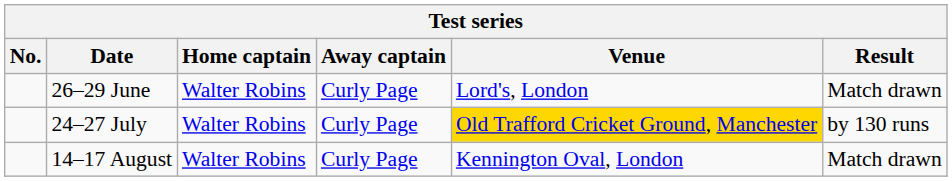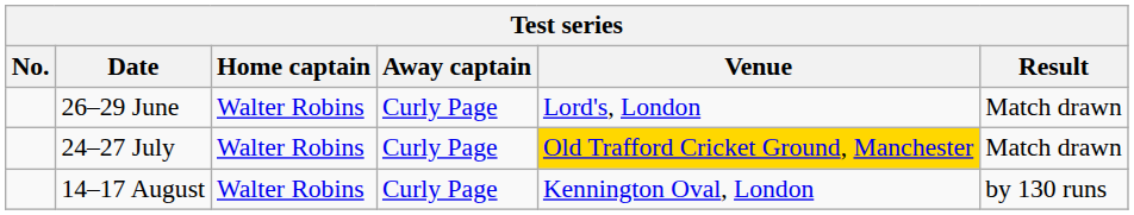24–27 July | Result: by 130 runs -> Match drawn
14–17 August | Result: Match drawn -> by 130 runs
